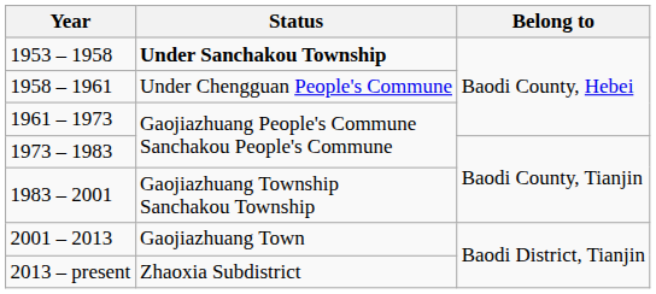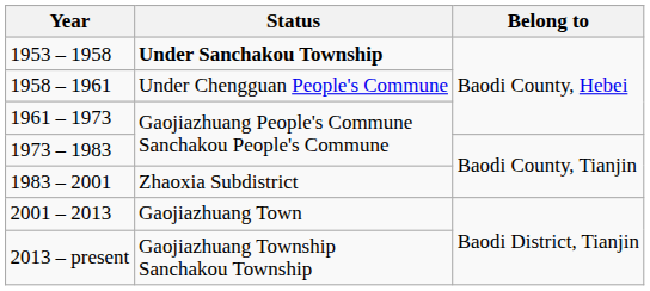1983 – 2001 | Status: Gaojiazhuang Township Sanchakou Township -> Zhaoxia Subdistrict
2013 – present | Status: Zhaoxia Subdistrict -> Gaojiazhuang Township Sanchakou Township
